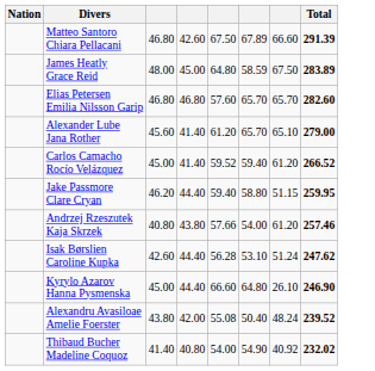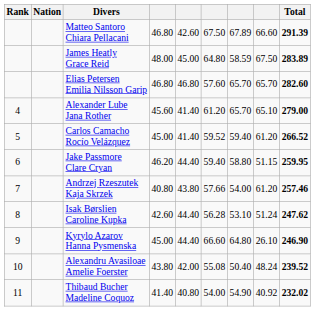+ column: Rank | 4 | 5 | 6 | 7 | 8 | 9 | 10 | 11
